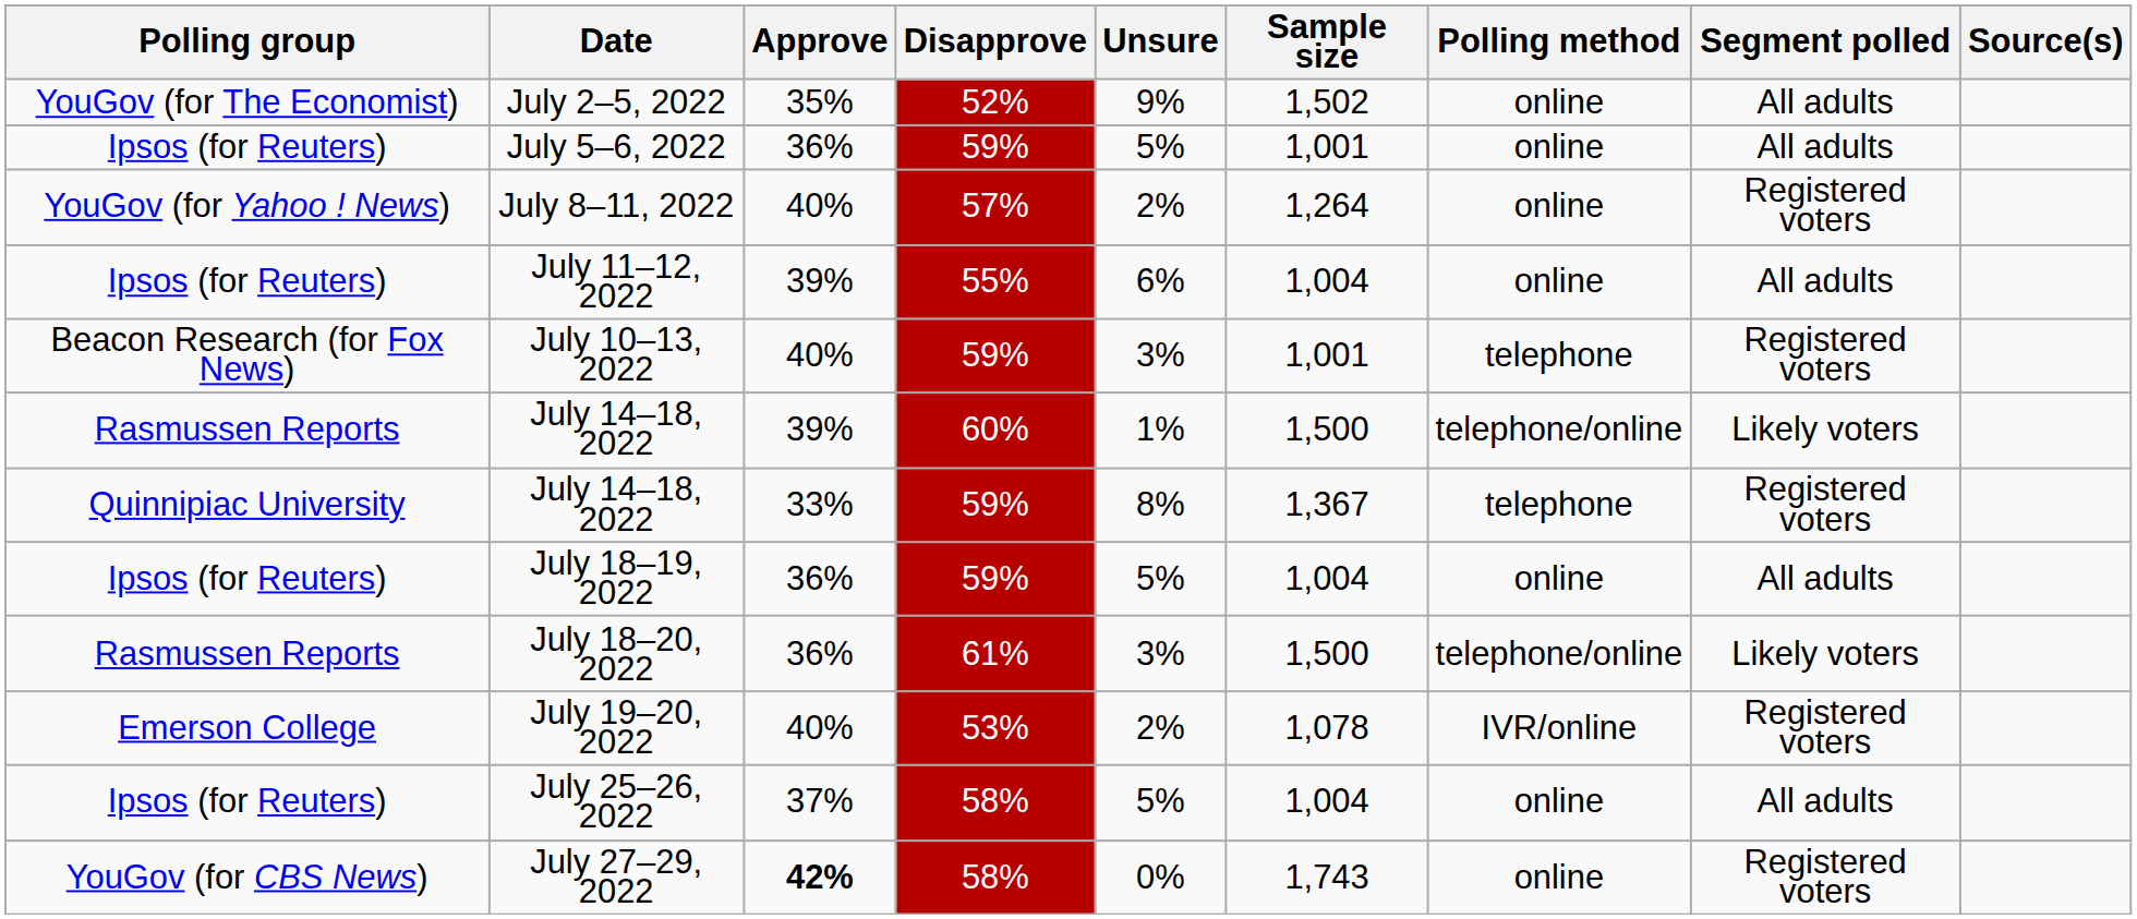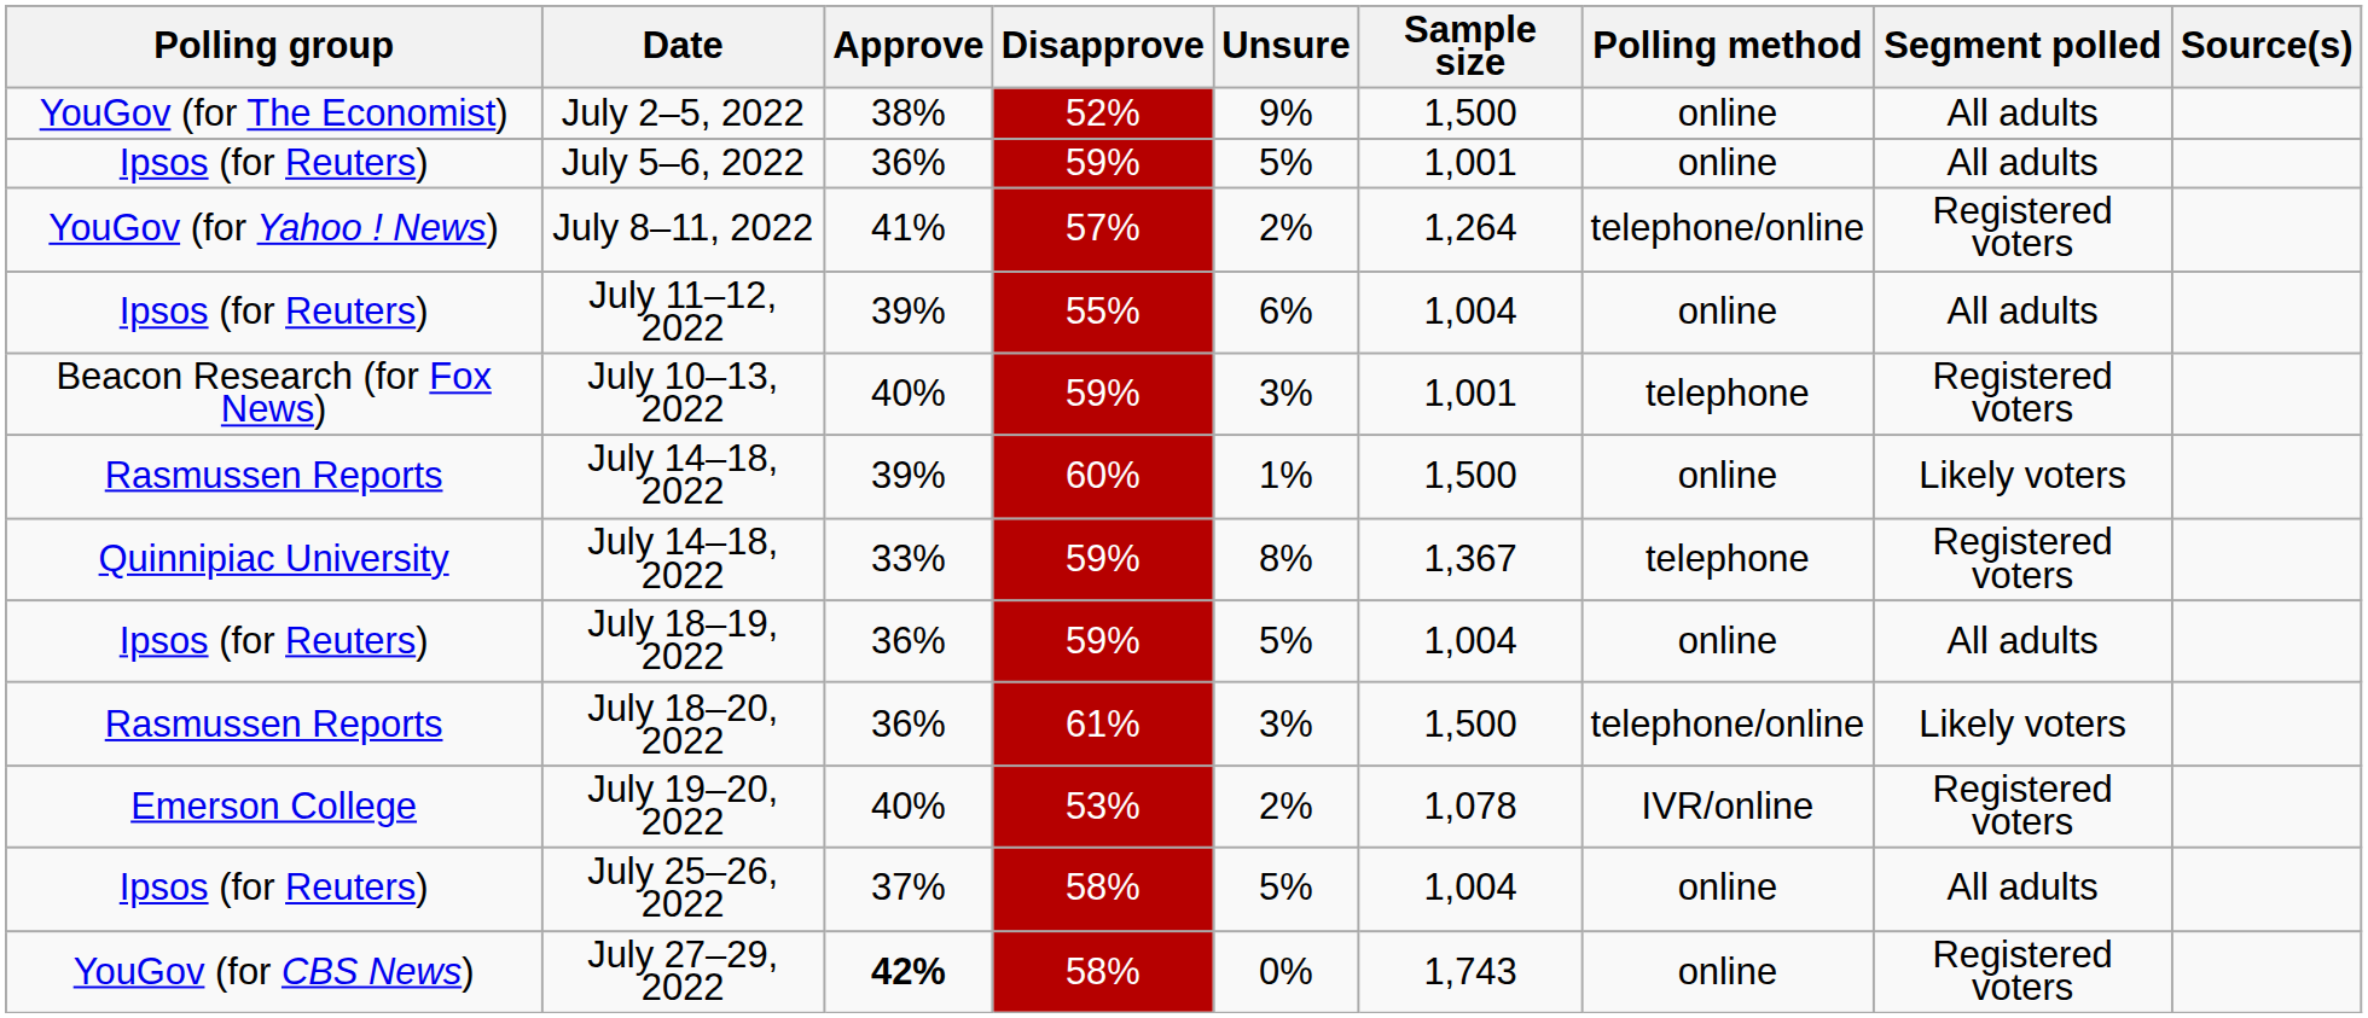July 2–5, 2022 | Approve: 35% -> 38%
July 2–5, 2022 | Sample size: 1,502 -> 1,500
July 8–11, 2022 | Approve: 40% -> 41%
July 8–11, 2022 | Polling method: online -> telephone/online
Rasmussen Reports / July 14–18, 2022 | Polling method: telephone/online -> online
